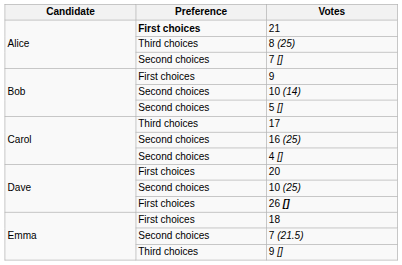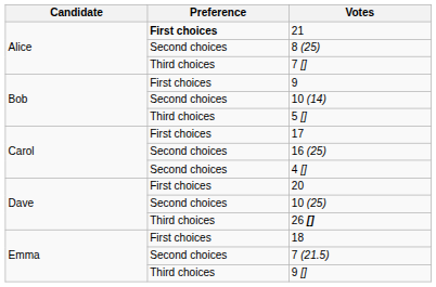8 (25) | Preference: Third choices -> Second choices
7 [] | Preference: Second choices -> Third choices
5 [] | Preference: Second choices -> Third choices
17 | Preference: Third choices -> First choices
26 [] | Preference: First choices -> Third choices
